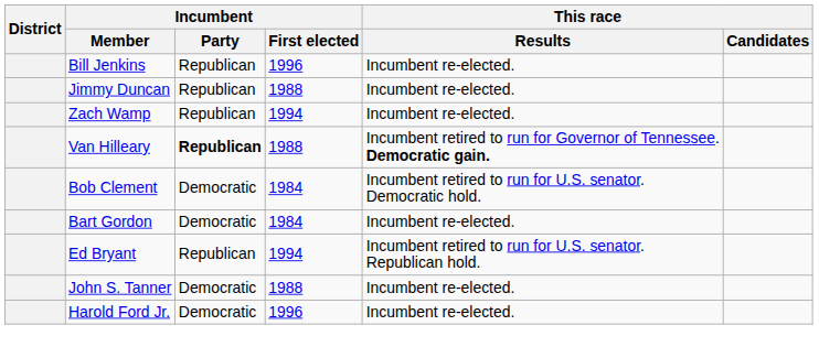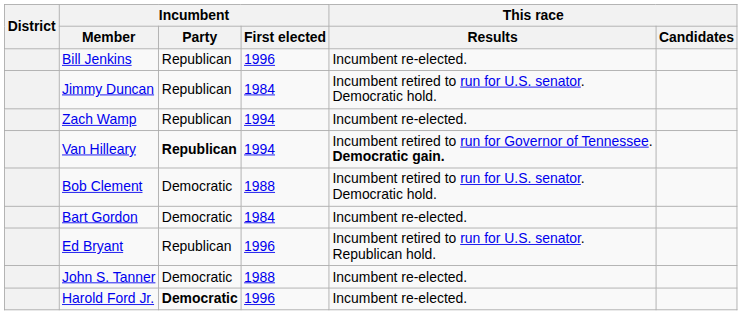Jimmy Duncan | Incumbent / First elected: 1988 -> 1984
Jimmy Duncan | This race / Results: Incumbent re-elected. -> Incumbent retired to run for U.S. senator. Democratic hold.
Van Hilleary | Incumbent / First elected: 1988 -> 1994
Bob Clement | Incumbent / First elected: 1984 -> 1988
Ed Bryant | Incumbent / First elected: 1994 -> 1996
Harold Ford Jr. | Incumbent / Party: normal -> bold
